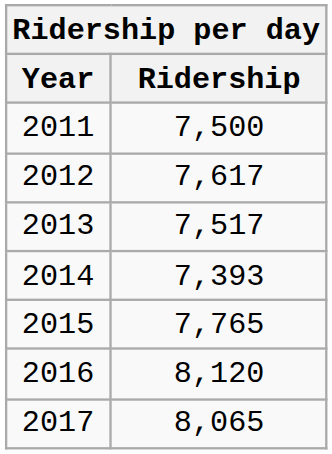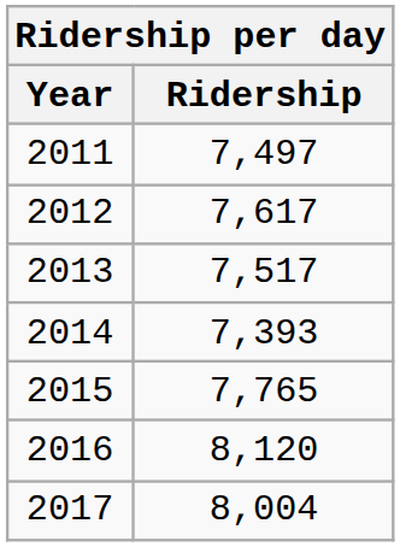2011 | Ridership: 7,500 -> 7,497
2017 | Ridership: 8,065 -> 8,004
